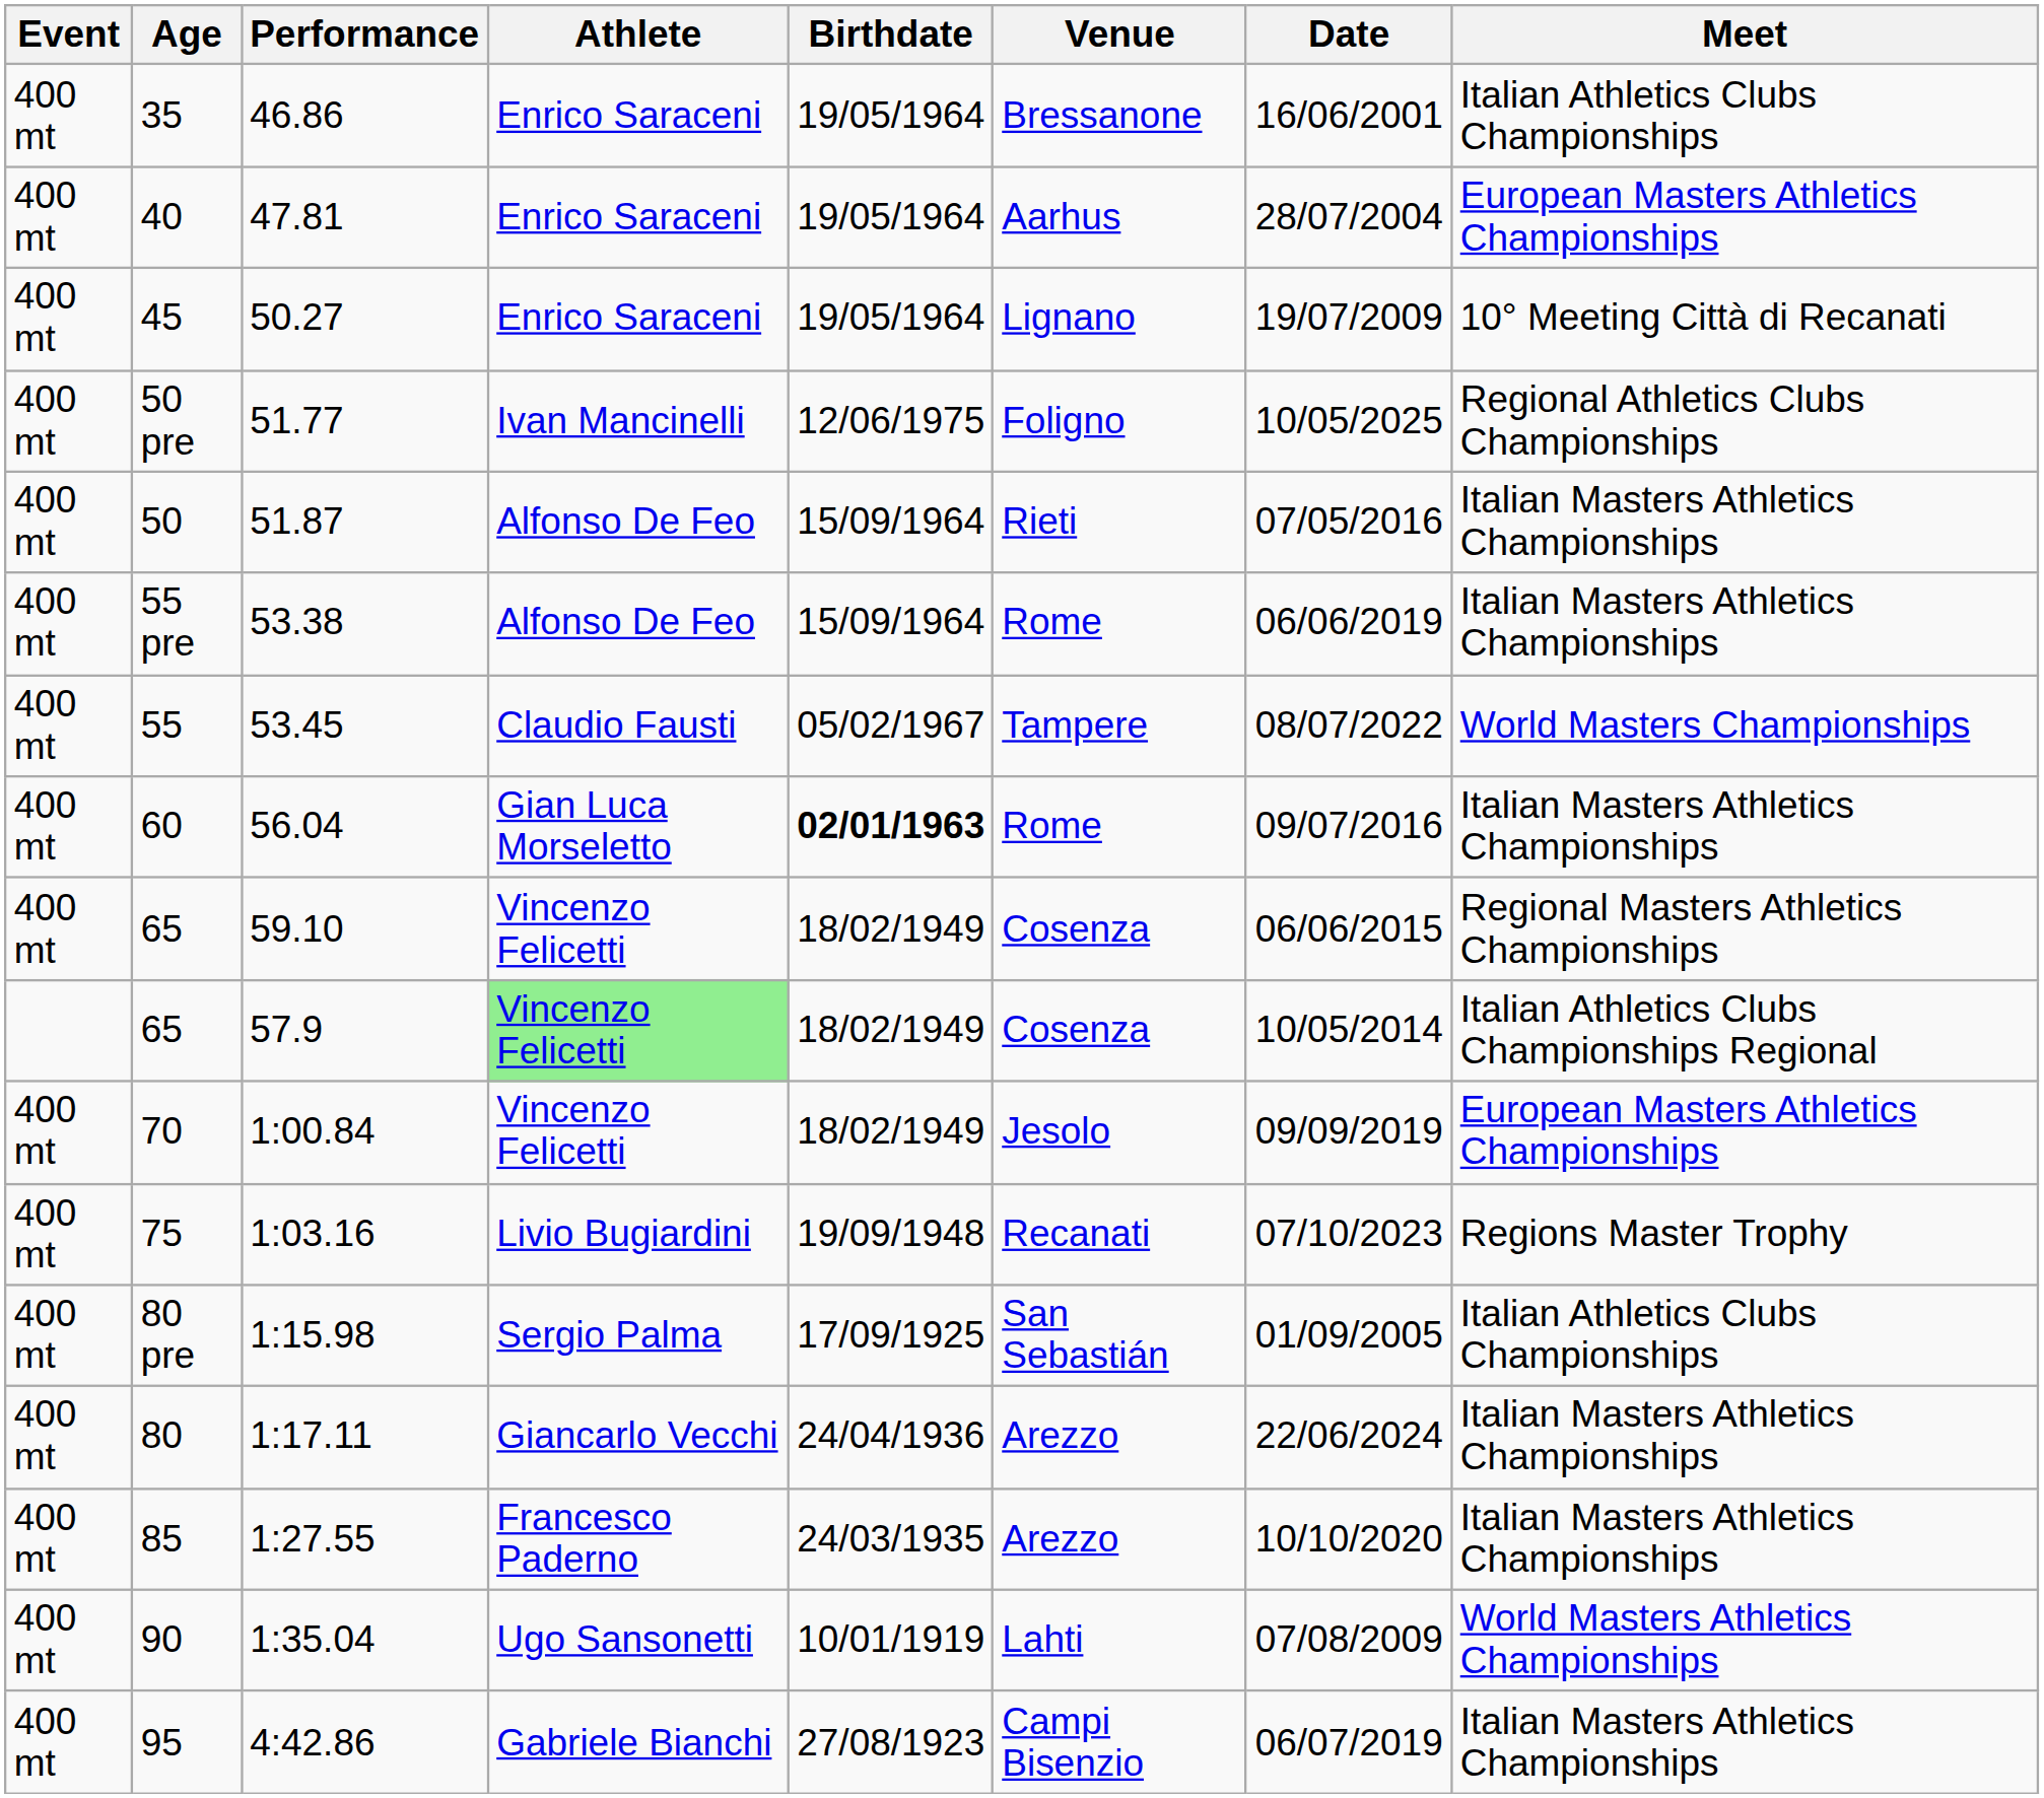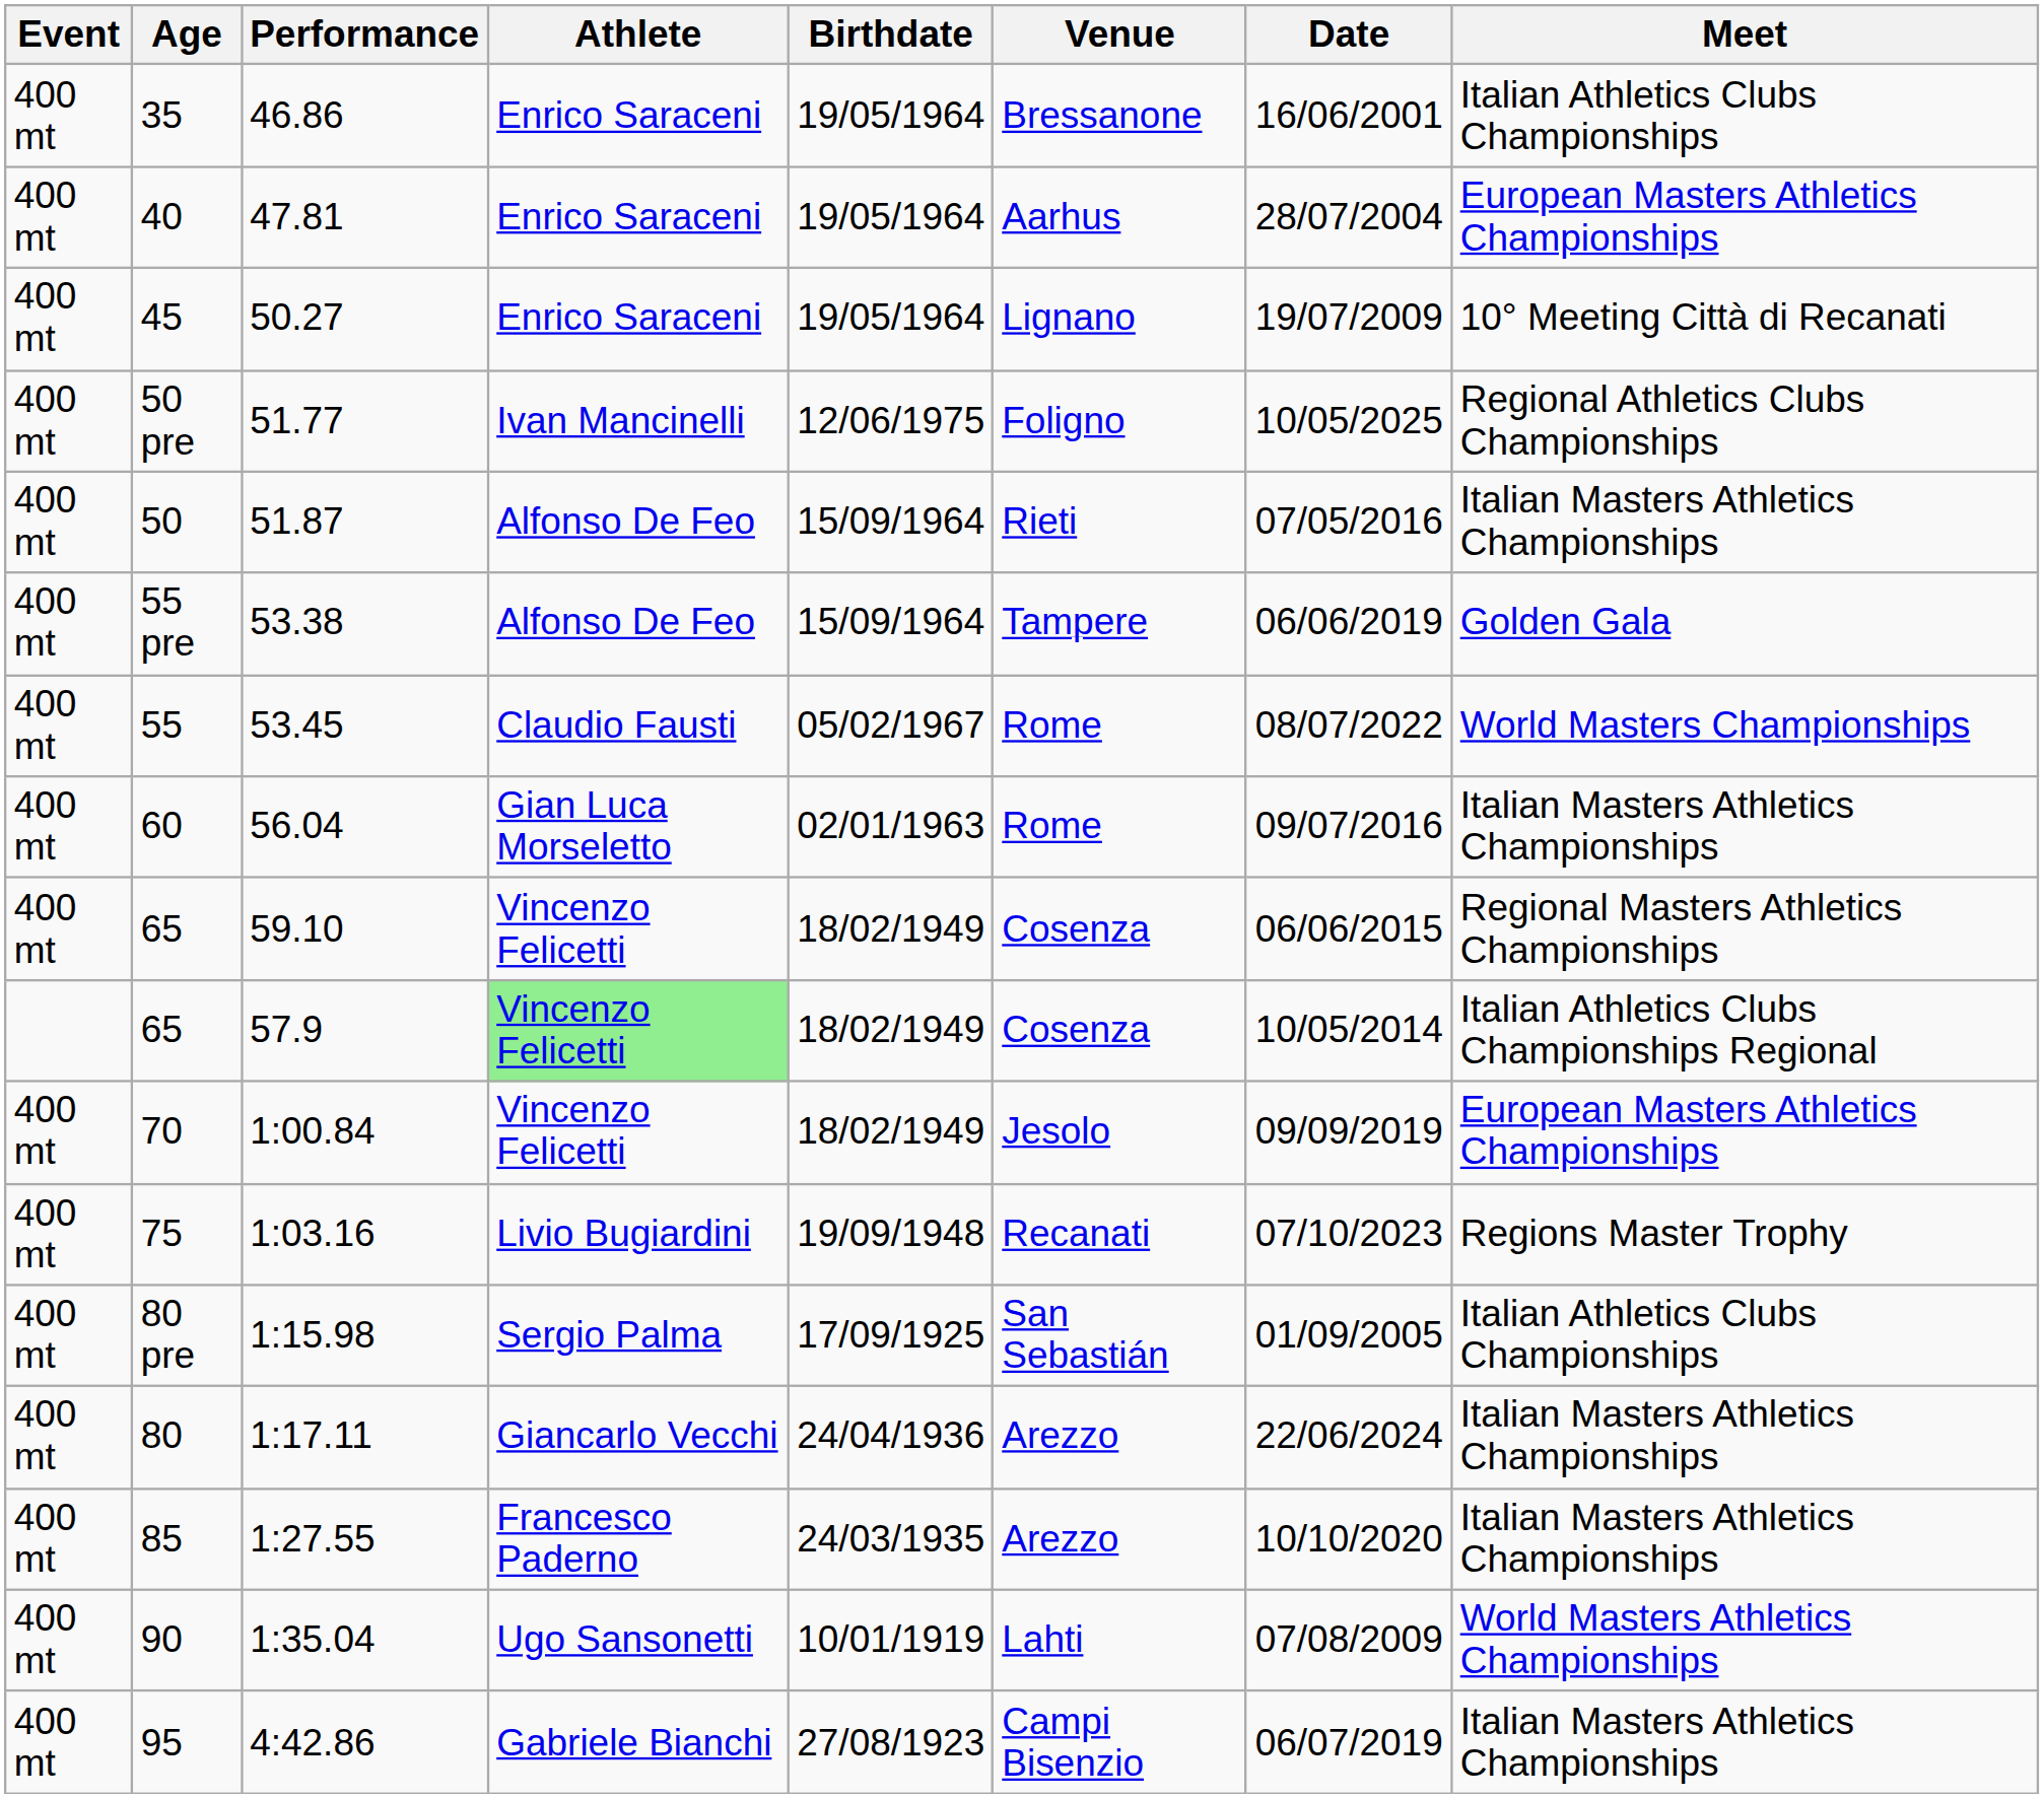53.38 | Venue: Rome -> Tampere
53.38 | Meet: Italian Masters Athletics Championships -> Golden Gala
53.45 | Venue: Tampere -> Rome
56.04 | Birthdate: bold -> normal
